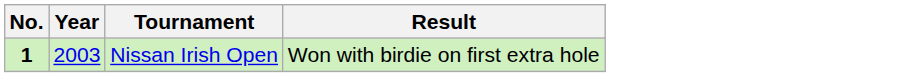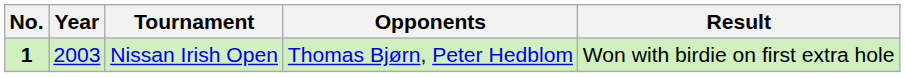+ column: Opponents | Thomas Bjørn, Peter Hedblom
